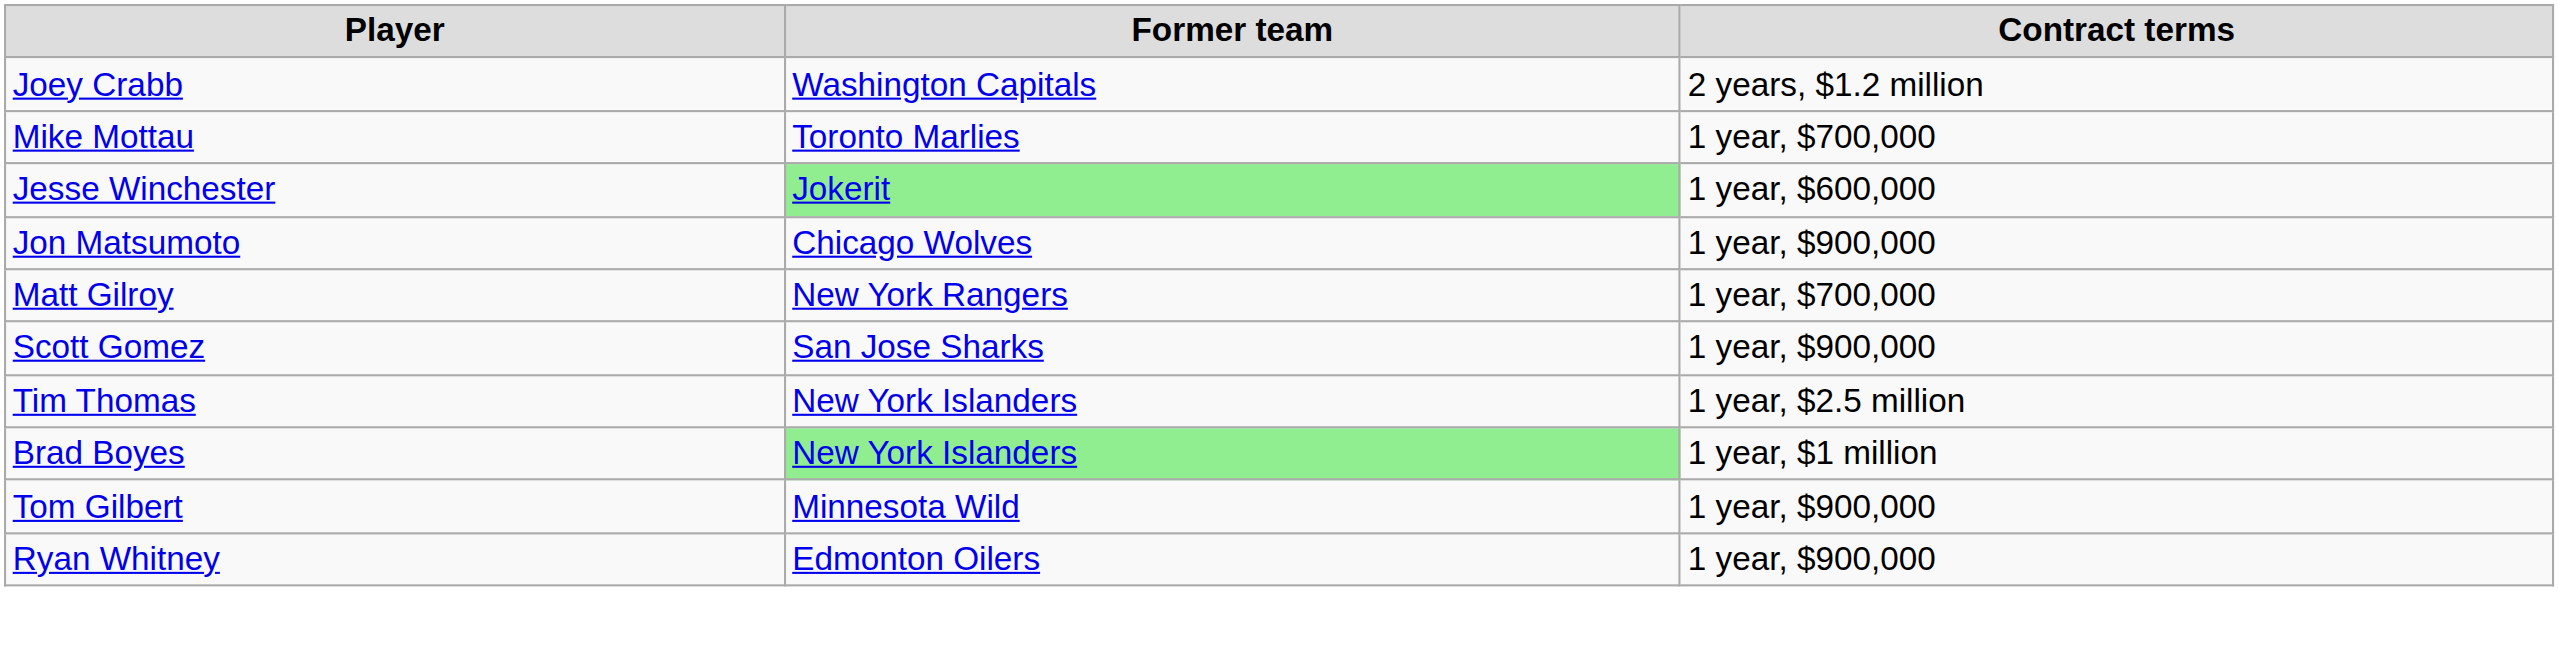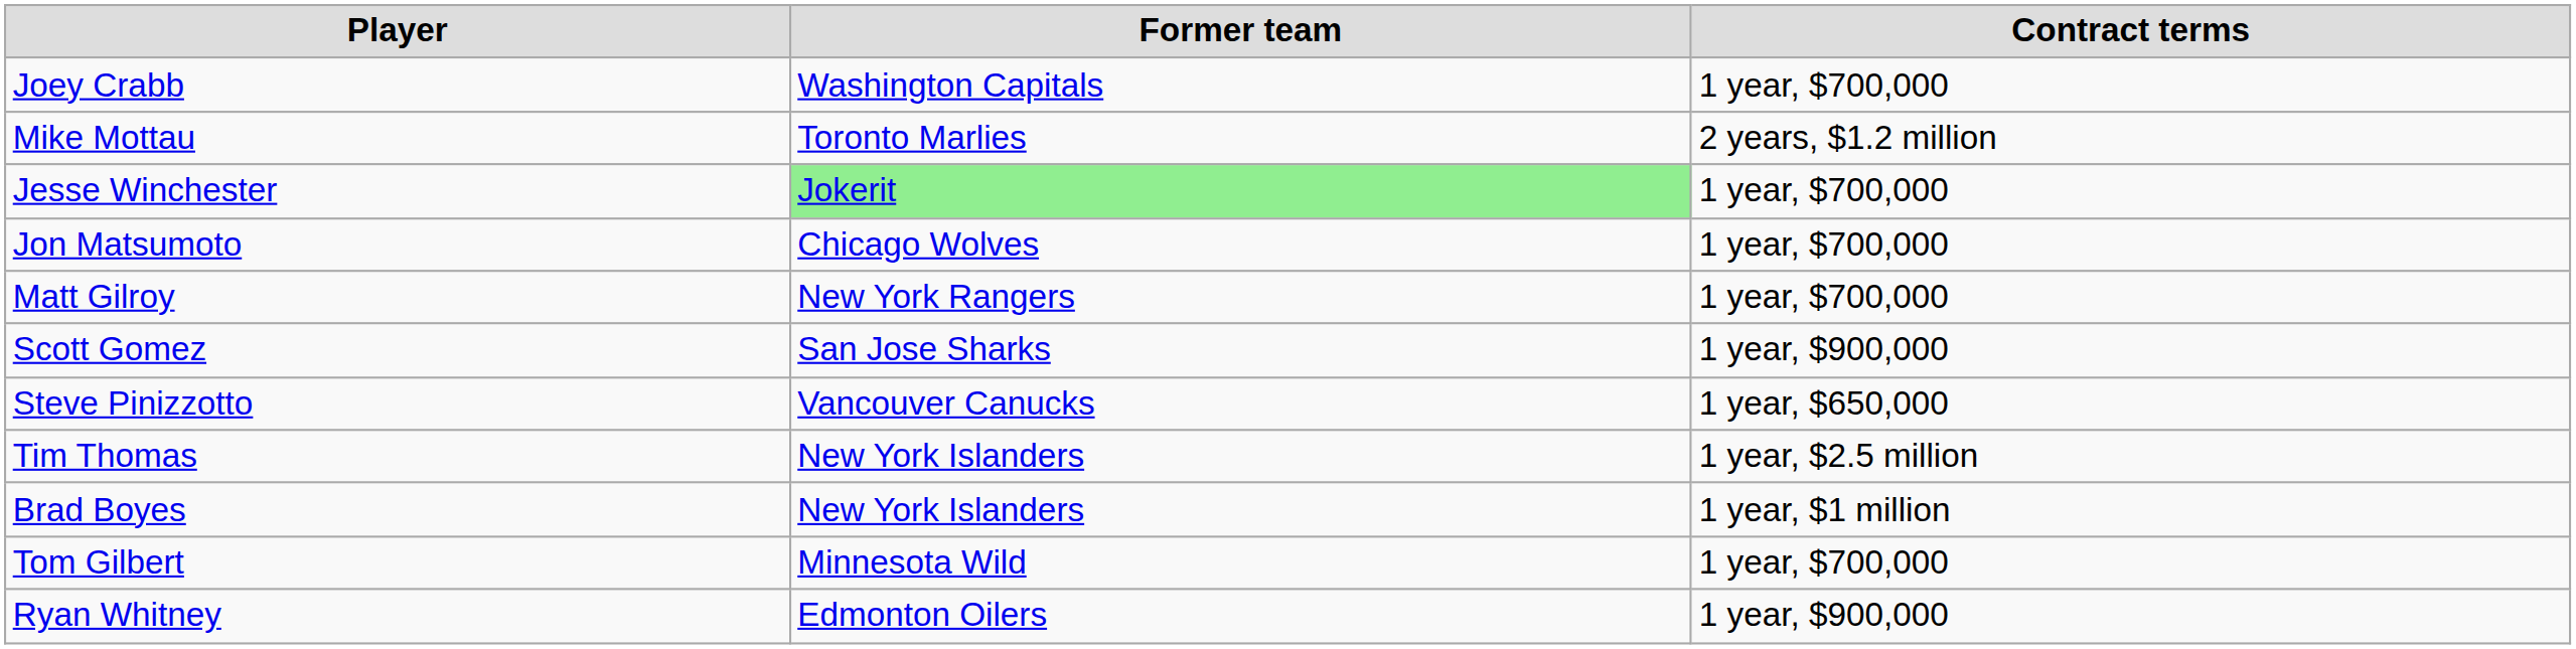Joey Crabb | Contract terms: 2 years, $1.2 million -> 1 year, $700,000
Mike Mottau | Contract terms: 1 year, $700,000 -> 2 years, $1.2 million
Jesse Winchester | Contract terms: 1 year, $600,000 -> 1 year, $700,000
Jon Matsumoto | Contract terms: 1 year, $900,000 -> 1 year, $700,000
+ row: Steve Pinizzotto | Vancouver Canucks | 1 year, $650,000
Brad Boyes | Former team: lightgreen background -> no background
Tom Gilbert | Contract terms: 1 year, $900,000 -> 1 year, $700,000
